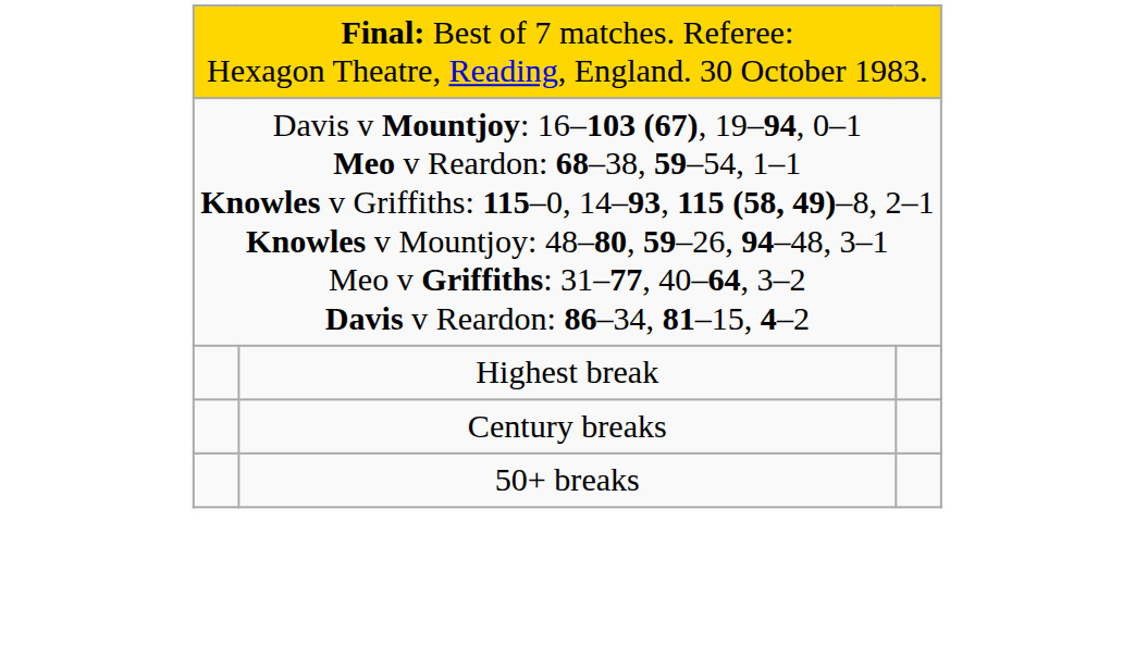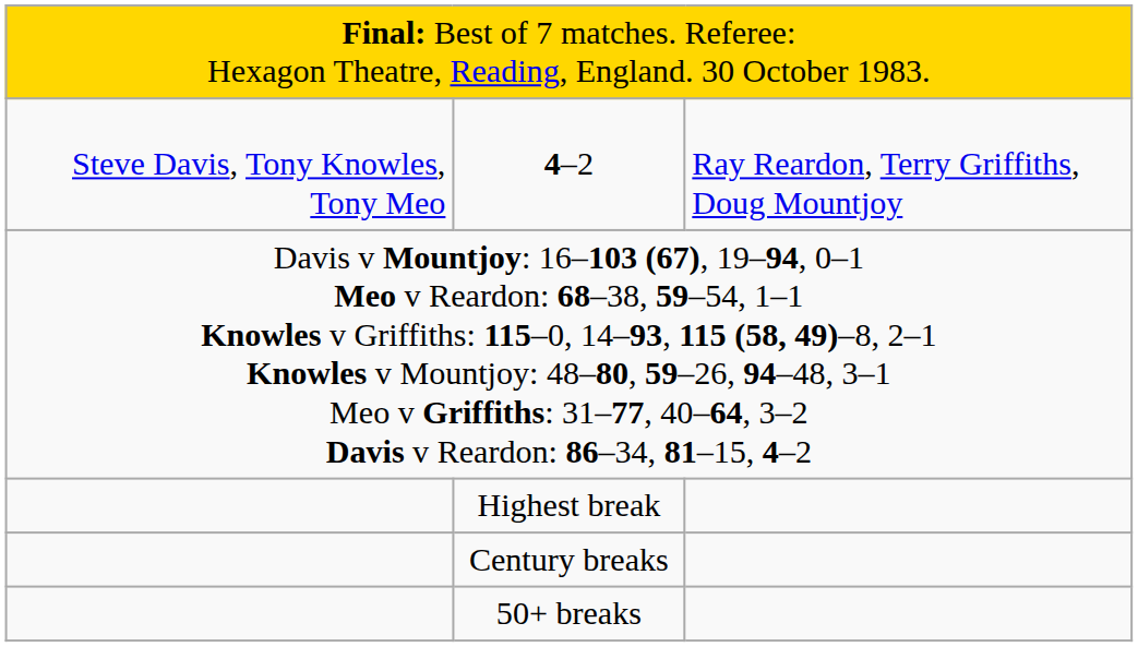+ row: Steve Davis, Tony Knowles, Tony Meo | 4–2 | Ray Reardon, Terry Griffiths, Doug Mountjoy
